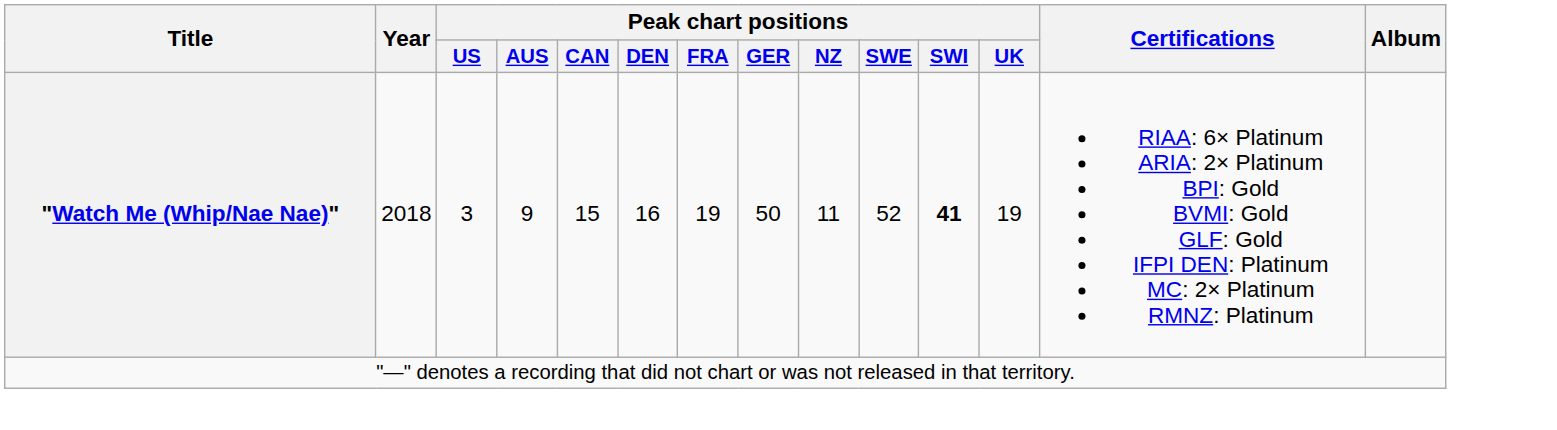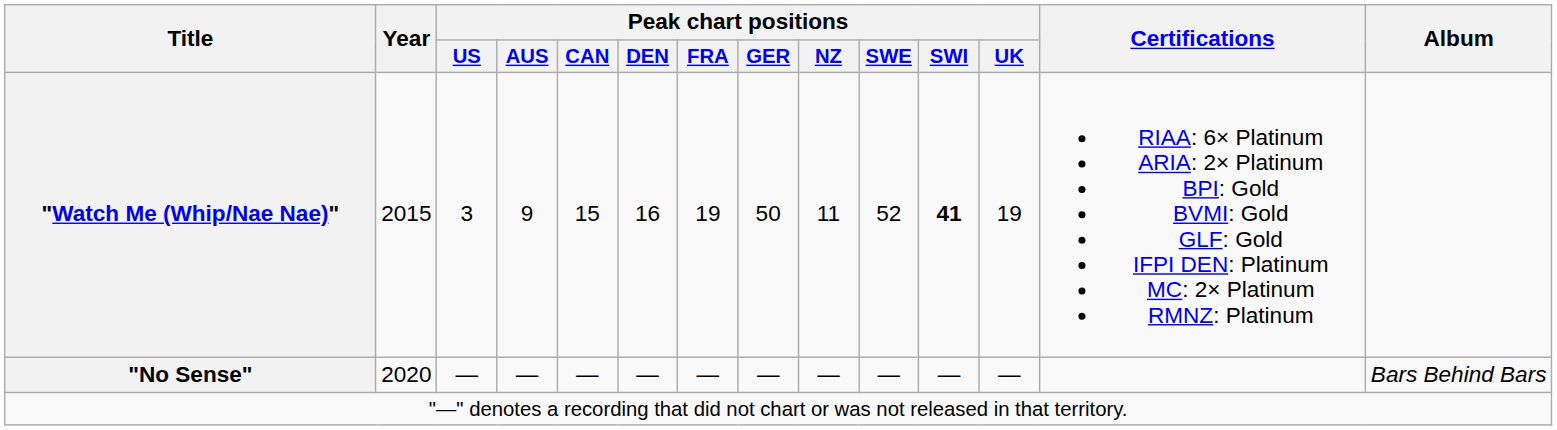"Watch Me (Whip/Nae Nae)" | Year: 2018 -> 2015
+ row: "No Sense" | 2020 | — | — | — | — | — | — | — | — | — | — | Bars Behind Bars
